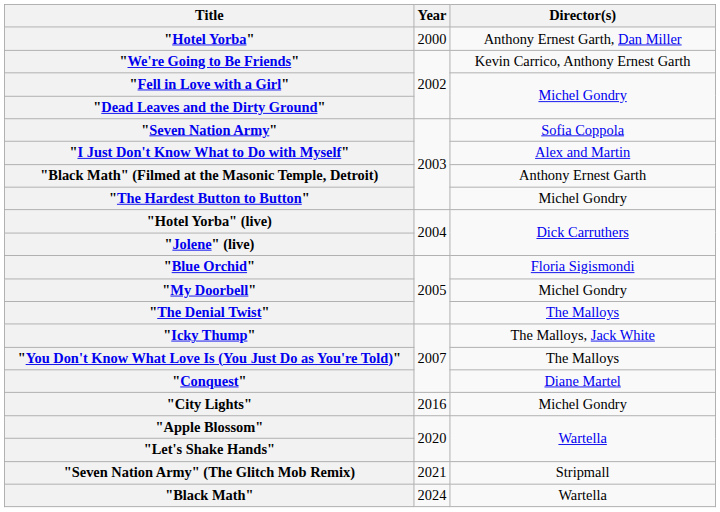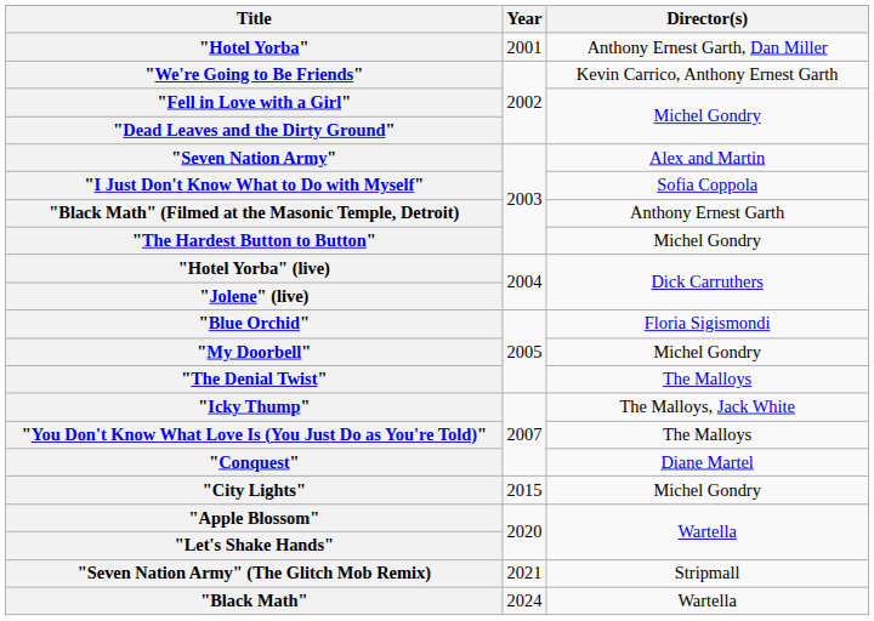"Hotel Yorba" | Year: 2000 -> 2001
"Seven Nation Army" | Director(s): Sofia Coppola -> Alex and Martin
"I Just Don't Know What to Do with Myself" | Director(s): Alex and Martin -> Sofia Coppola
"City Lights" | Year: 2016 -> 2015
